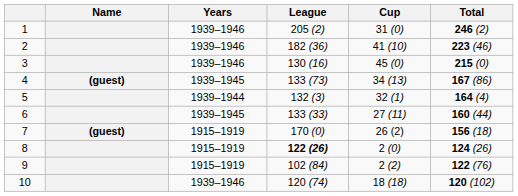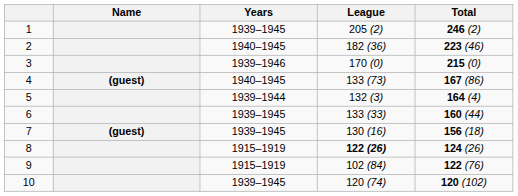- column: Cup | 31 (0) | 41 (10) | 45 (0) | 34 (13) | 32 (1) | 27 (11) | 26 (2) | 2 (0) | 2 (2) | 18 (18)
1 | Years: 1939–1946 -> 1939–1945
2 | Years: 1939–1946 -> 1940–1945
3 | League: 130 (16) -> 170 (0)
4 | Years: 1939–1945 -> 1940–1945
7 | Years: 1915–1919 -> 1939–1945
7 | League: 170 (0) -> 130 (16)
10 | Years: 1939–1946 -> 1939–1945
